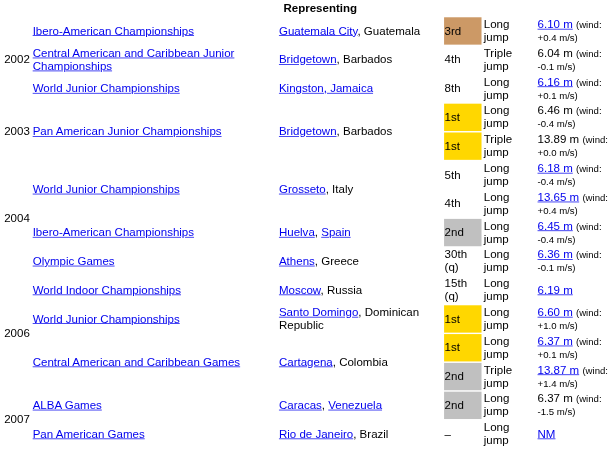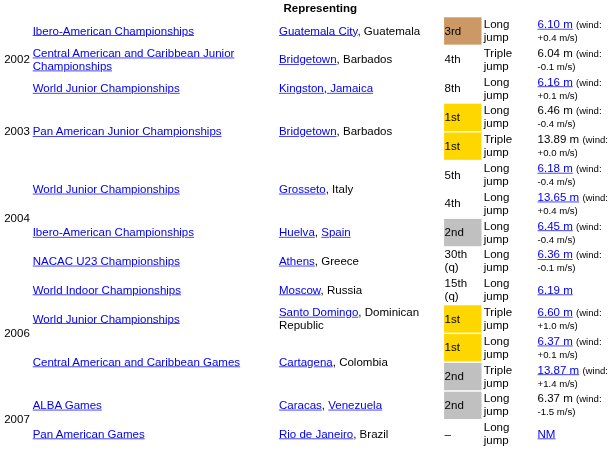Athens, Greece | column 2: Olympic Games -> NACAC U23 Championships
Santo Domingo, Dominican Republic | column 5: Long jump -> Triple jump
